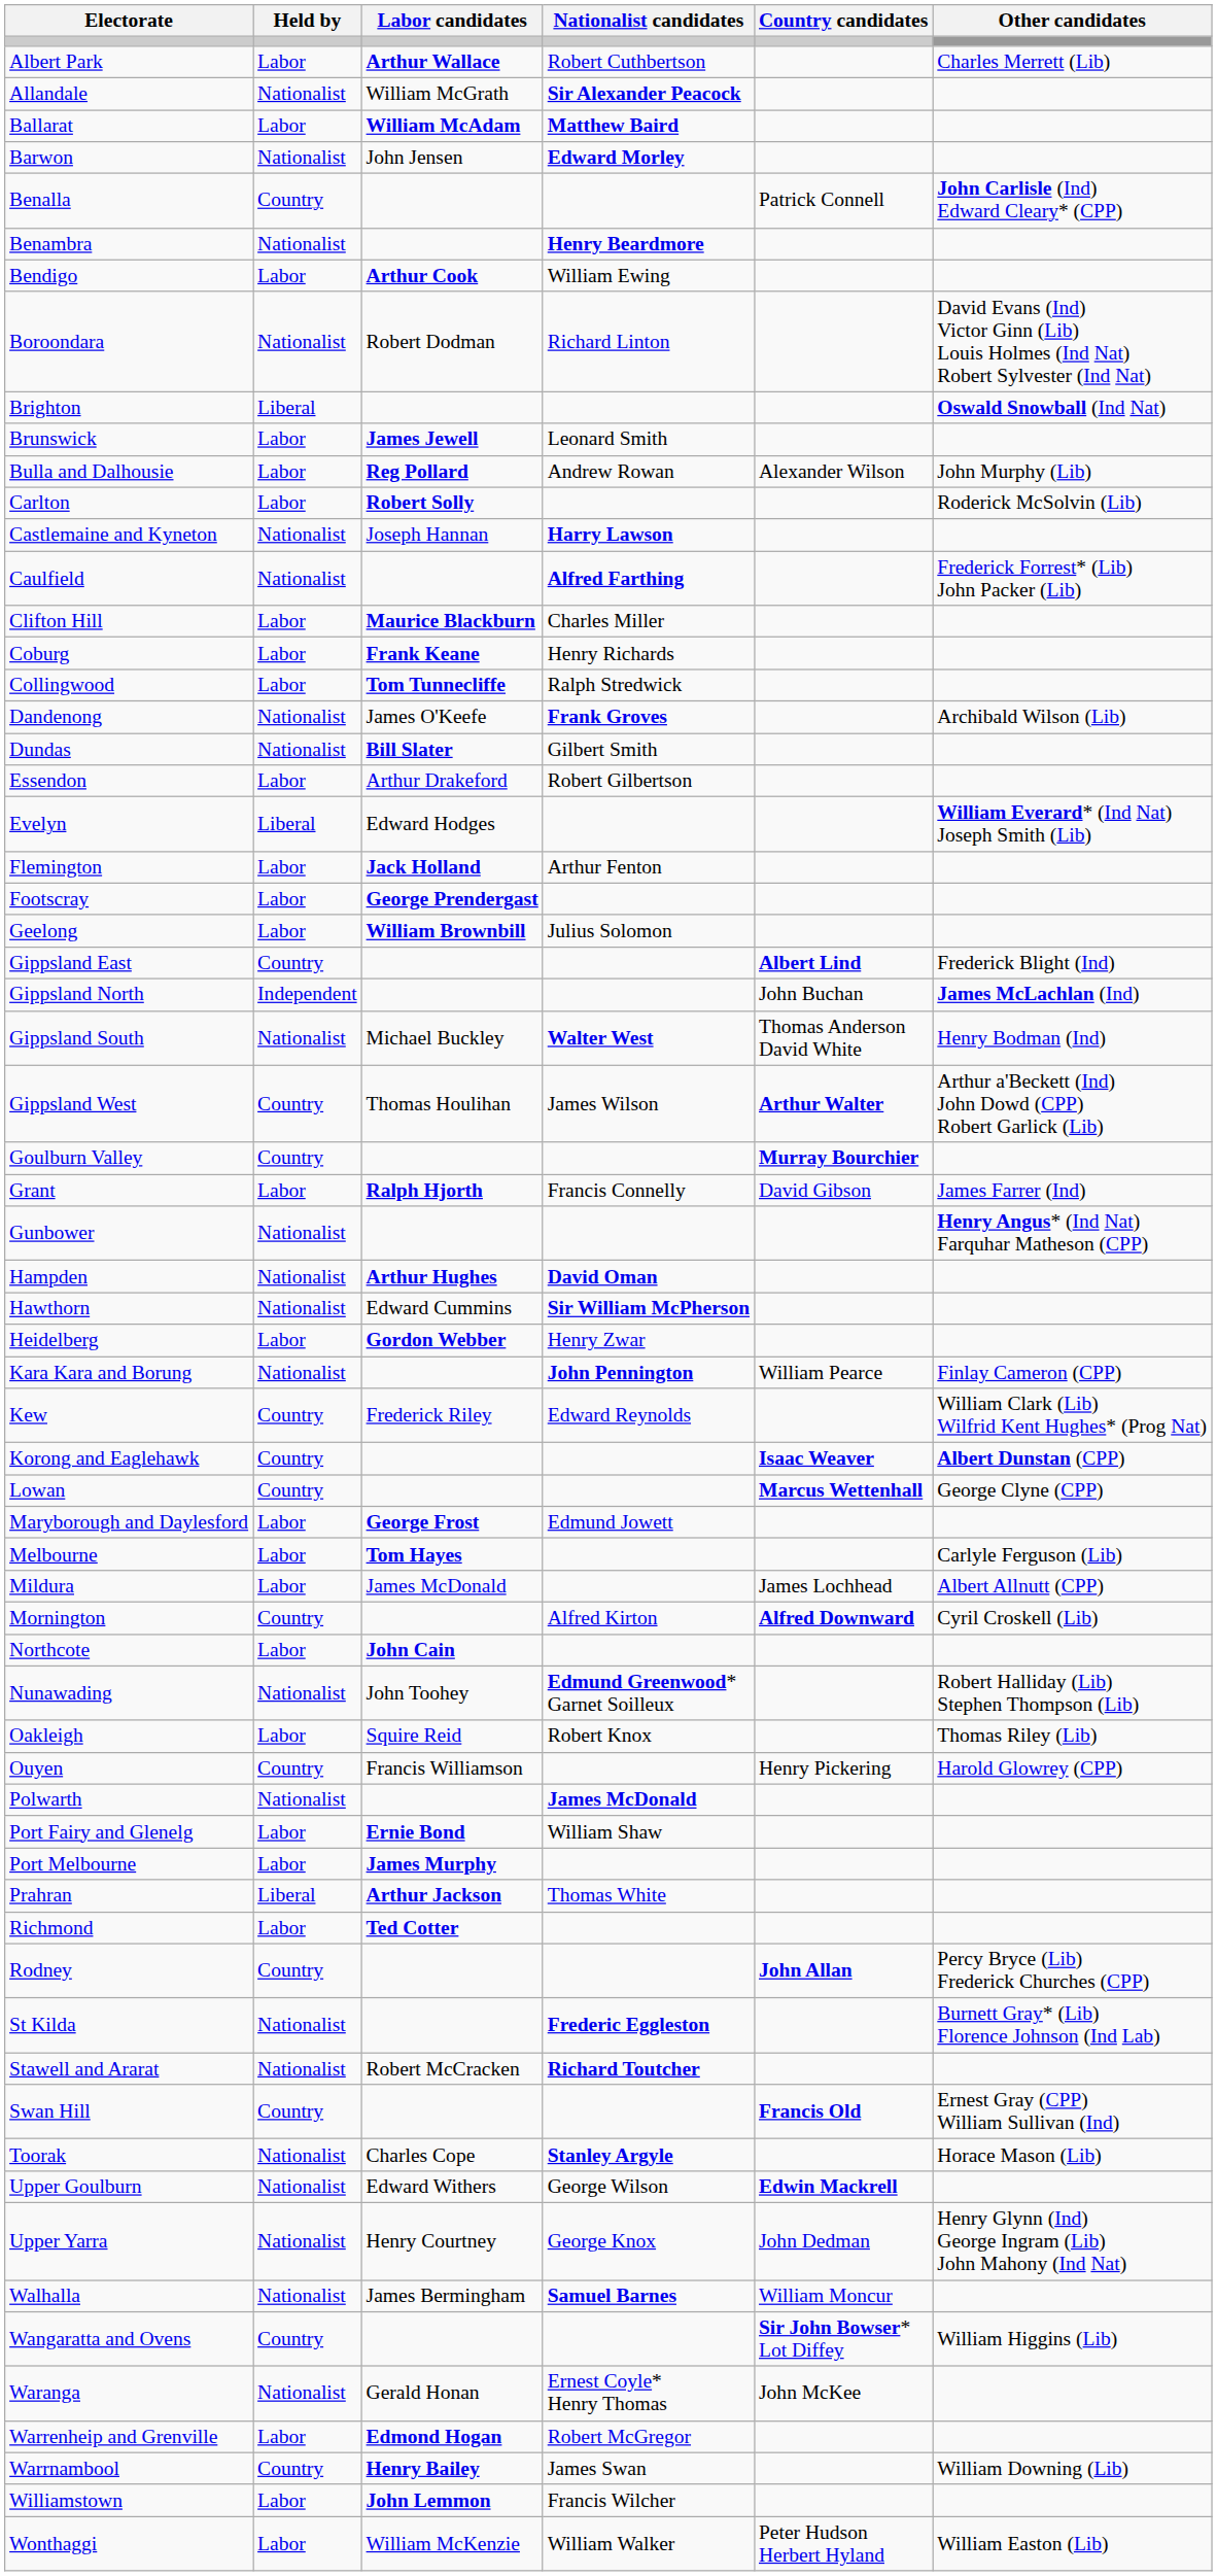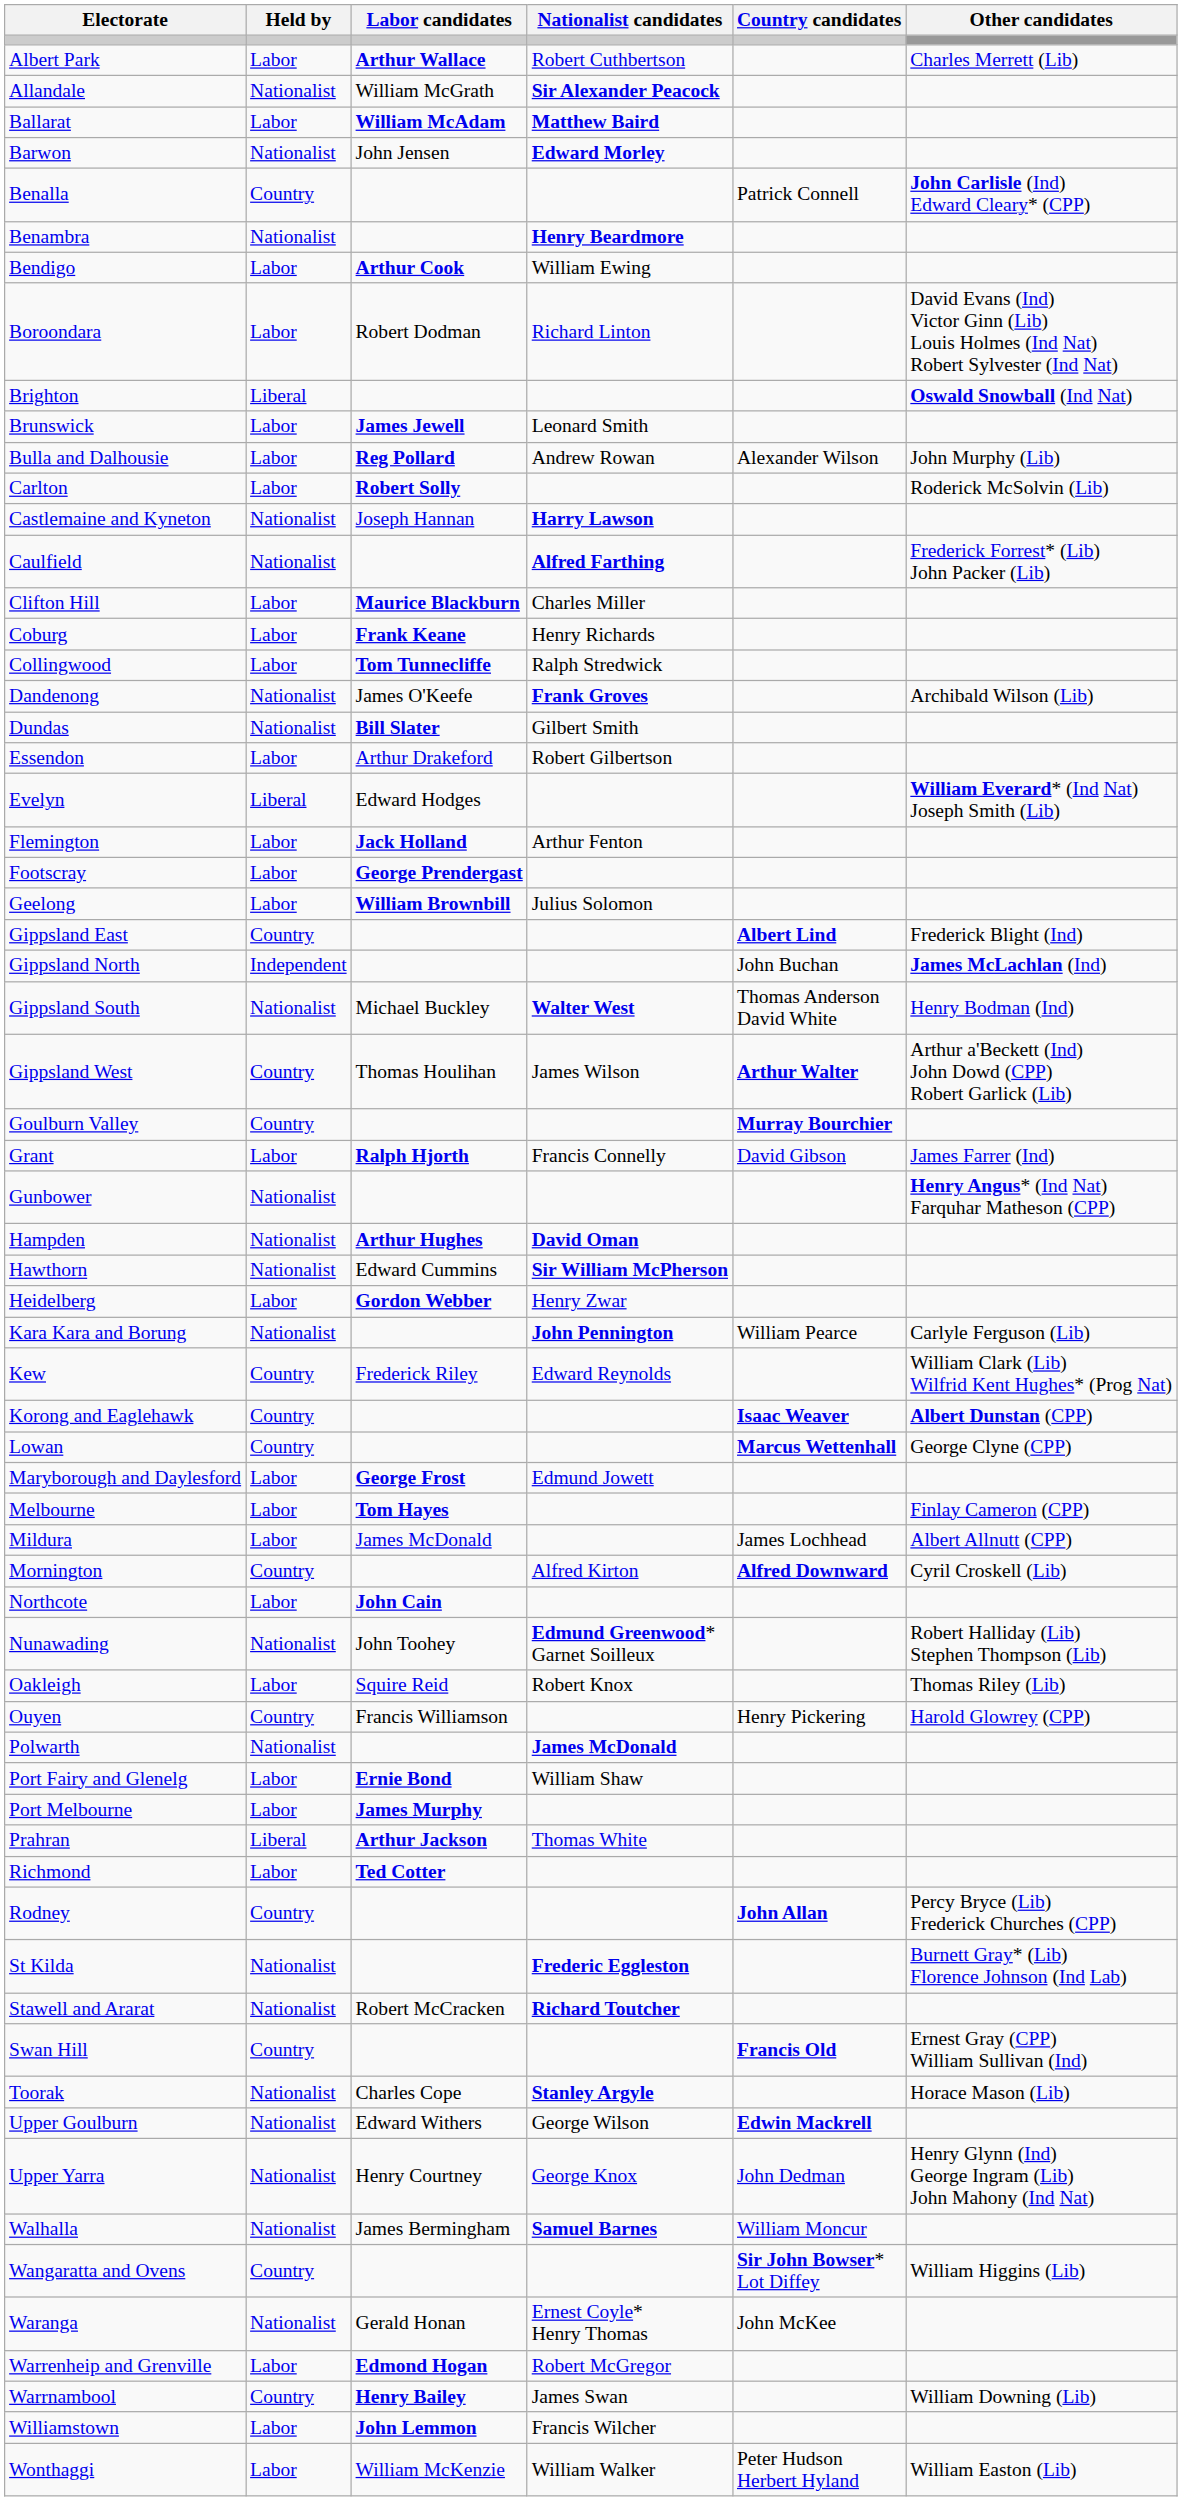Boroondara | Held by: Nationalist -> Labor
Kara Kara and Borung | Other candidates: Finlay Cameron (CPP) -> Carlyle Ferguson (Lib)
Melbourne | Other candidates: Carlyle Ferguson (Lib) -> Finlay Cameron (CPP)
